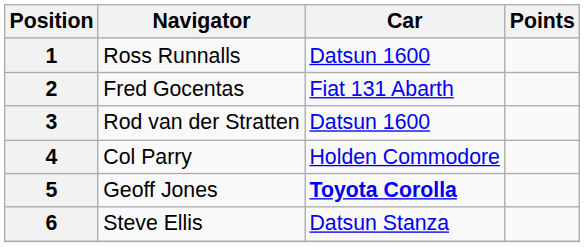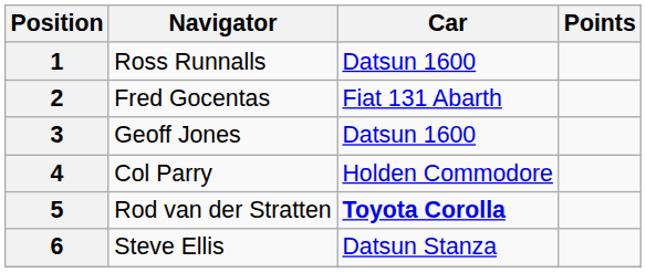3 | Navigator: Rod van der Stratten -> Geoff Jones
5 | Navigator: Geoff Jones -> Rod van der Stratten
